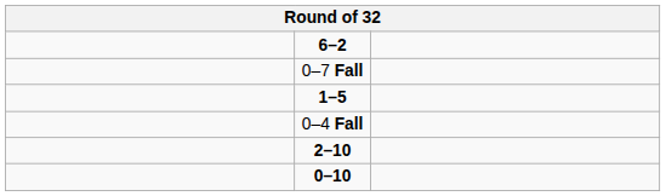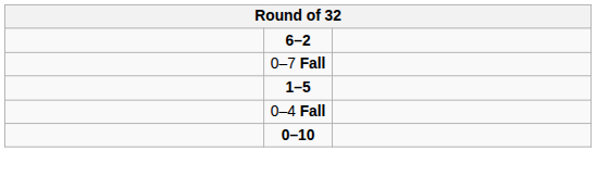- row: 2–10
